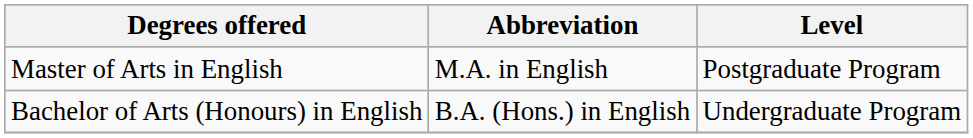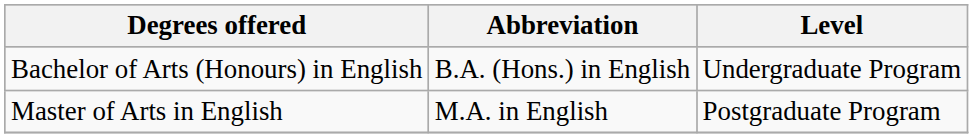rows swapped: Bachelor of Arts (Honours) in English <-> Master of Arts in English
